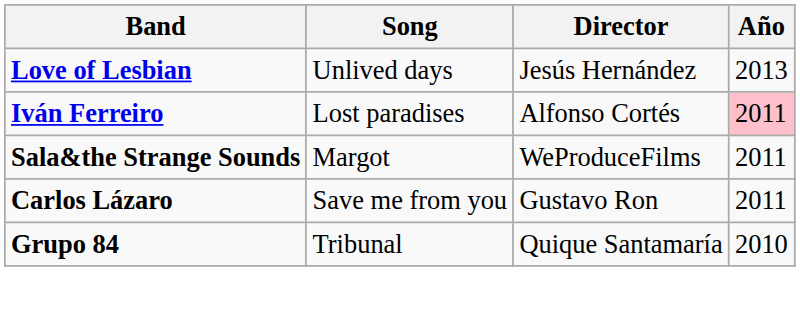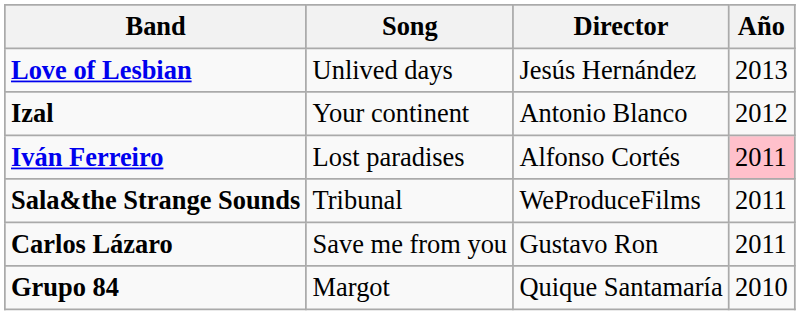+ row: Izal | Your continent | Antonio Blanco | 2012
Sala&the Strange Sounds | Song: Margot -> Tribunal
Grupo 84 | Song: Tribunal -> Margot
